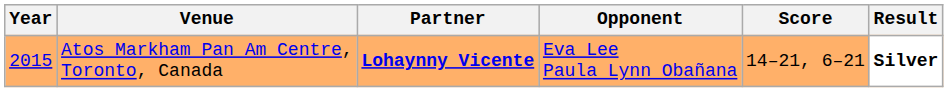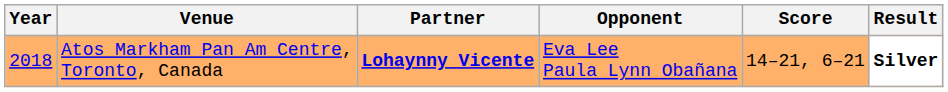Atos Markham Pan Am Centre, Toronto, Canada | Year: 2015 -> 2018
